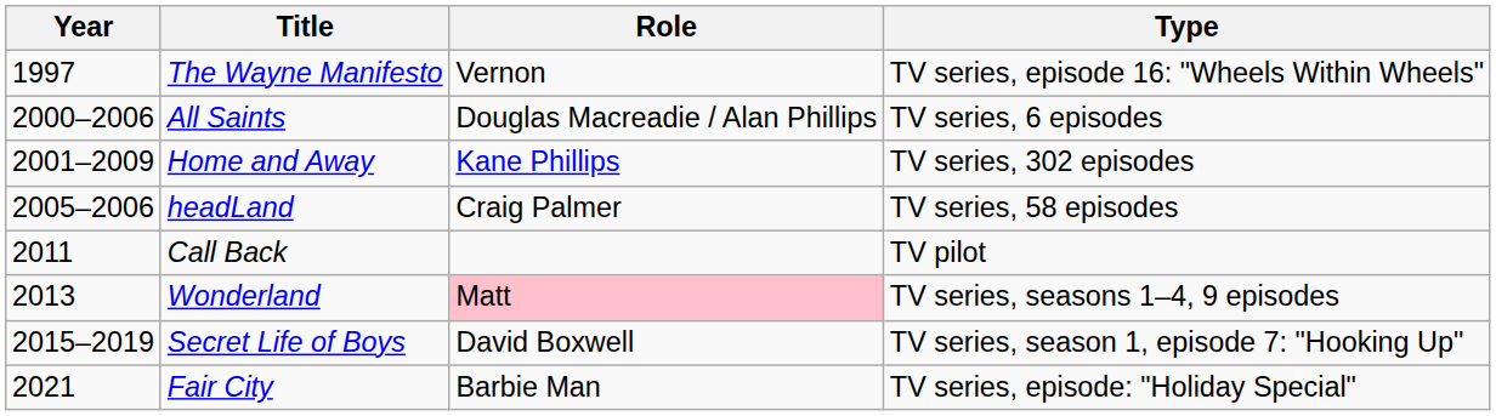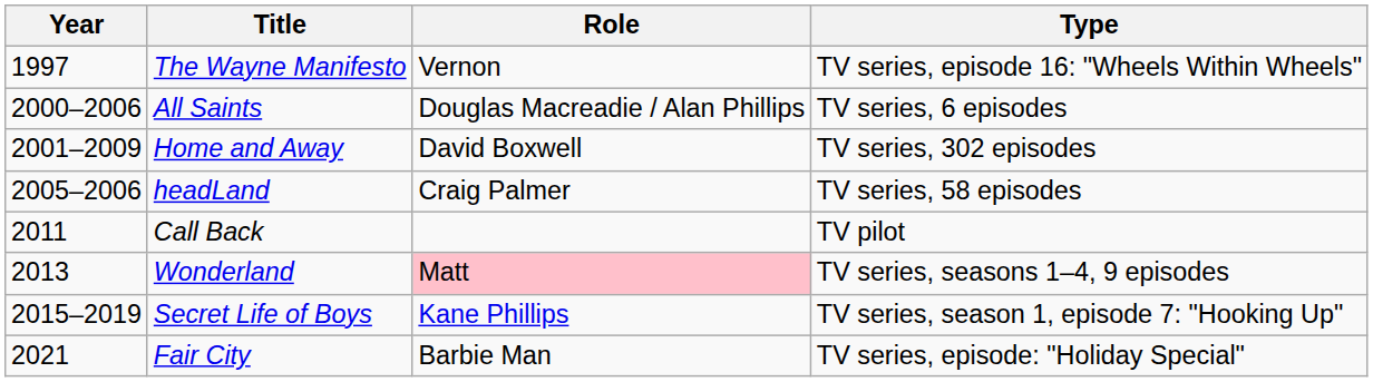Home and Away | Role: Kane Phillips -> David Boxwell
Secret Life of Boys | Role: David Boxwell -> Kane Phillips
